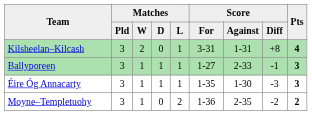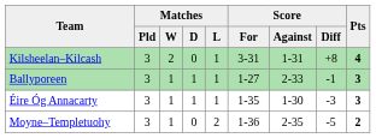Moyne–Templetuohy | Score / Diff: -2 -> -5
